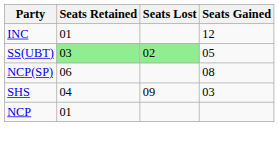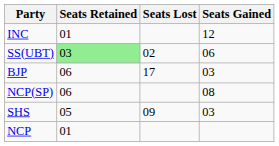SS(UBT) | Seats Lost: lightgreen background -> no background
SS(UBT) | Seats Gained: 05 -> 06
+ row: BJP | 06 | 17 | 03
SHS | Seats Retained: 04 -> 05
